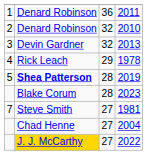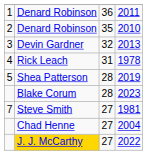2010 | column 3: 32 -> 35
1978 | column 3: 29 -> 31
2019 | column 2: bold -> normal
